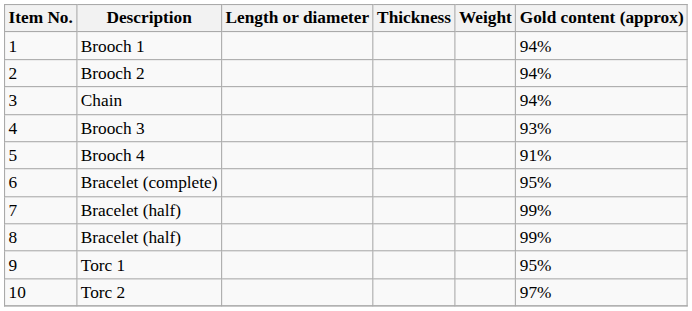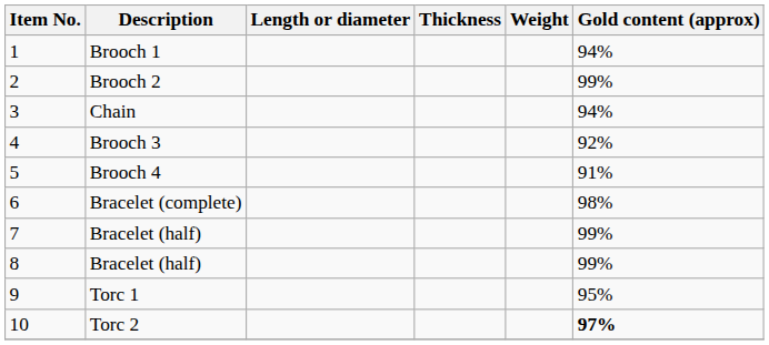Brooch 2 | Gold content (approx): 94% -> 99%
Brooch 3 | Gold content (approx): 93% -> 92%
Bracelet (complete) | Gold content (approx): 95% -> 98%
Torc 2 | Gold content (approx): normal -> bold
